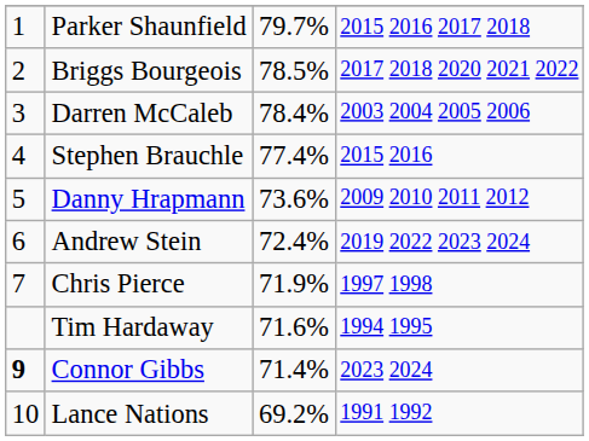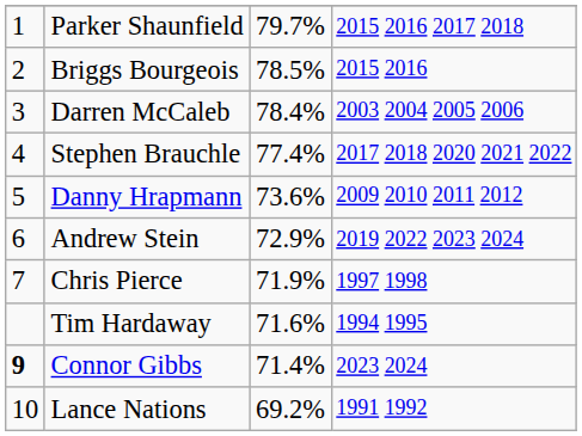Briggs Bourgeois | column 4: 2017 2018 2020 2021 2022 -> 2015 2016
Stephen Brauchle | column 4: 2015 2016 -> 2017 2018 2020 2021 2022
Andrew Stein | column 3: 72.4% -> 72.9%
